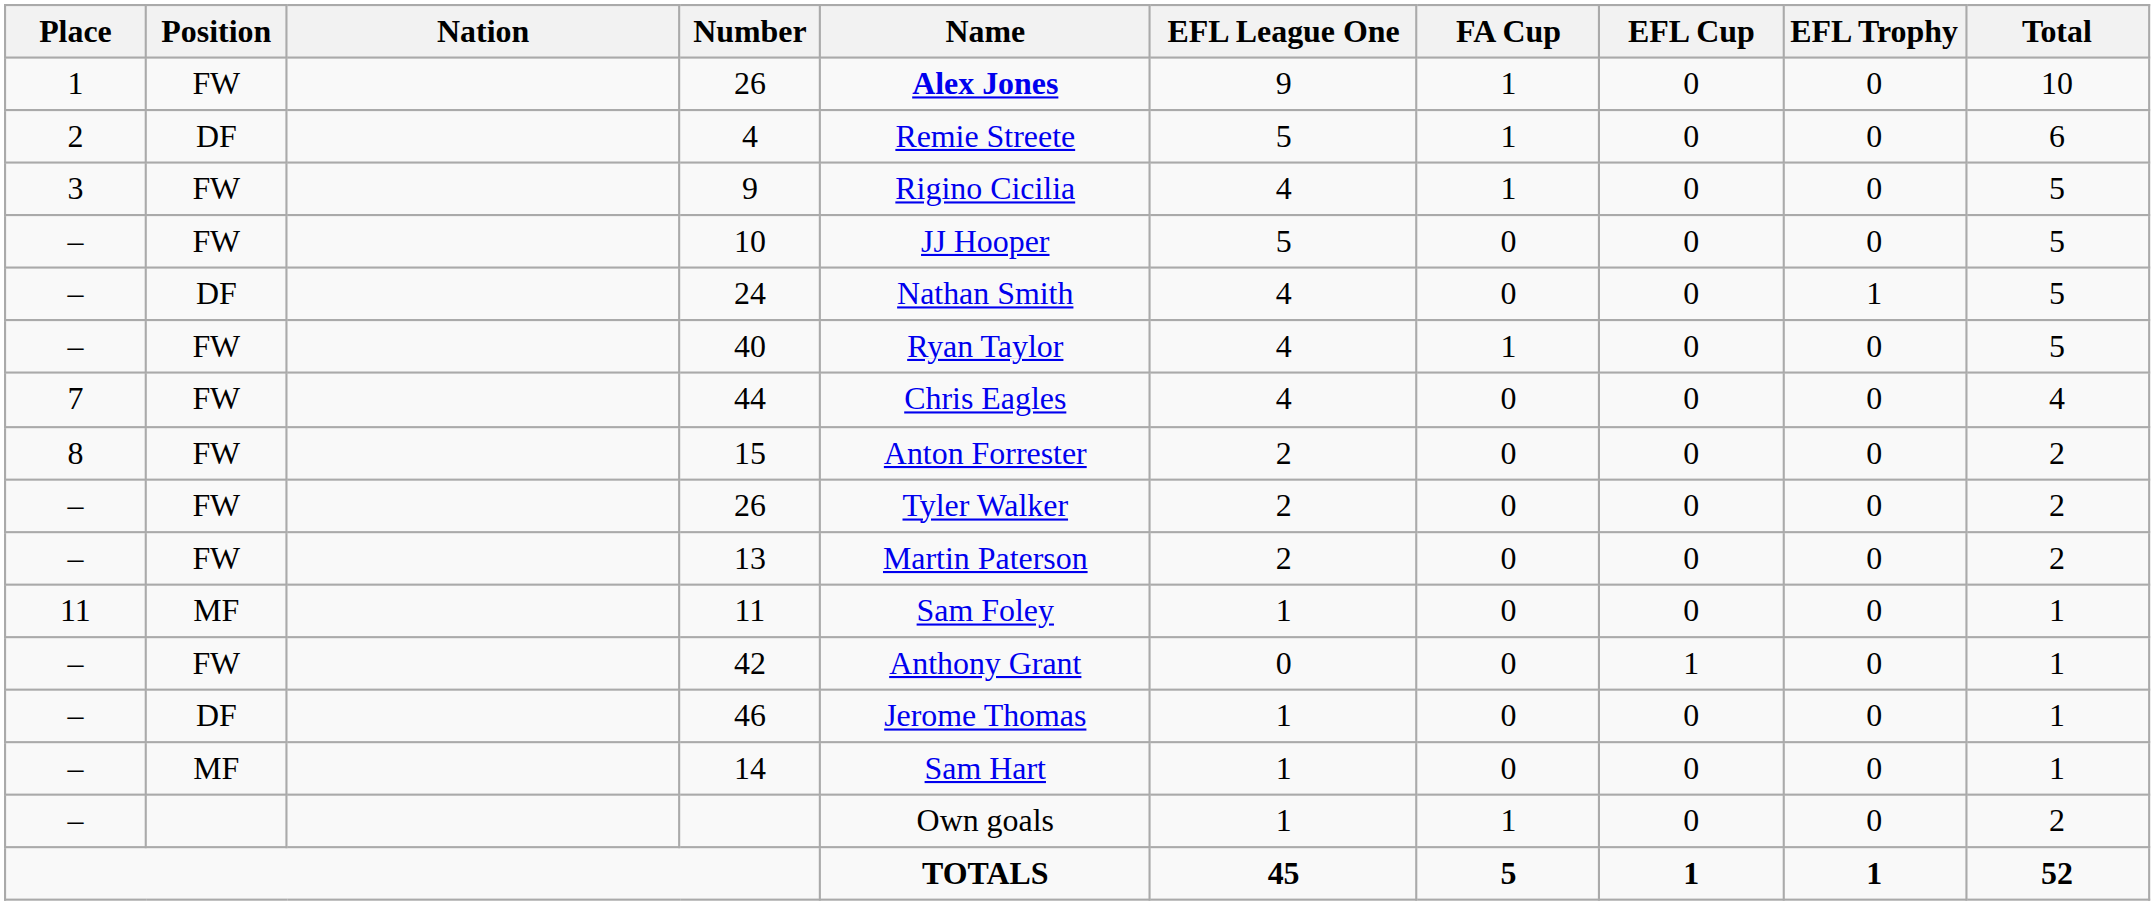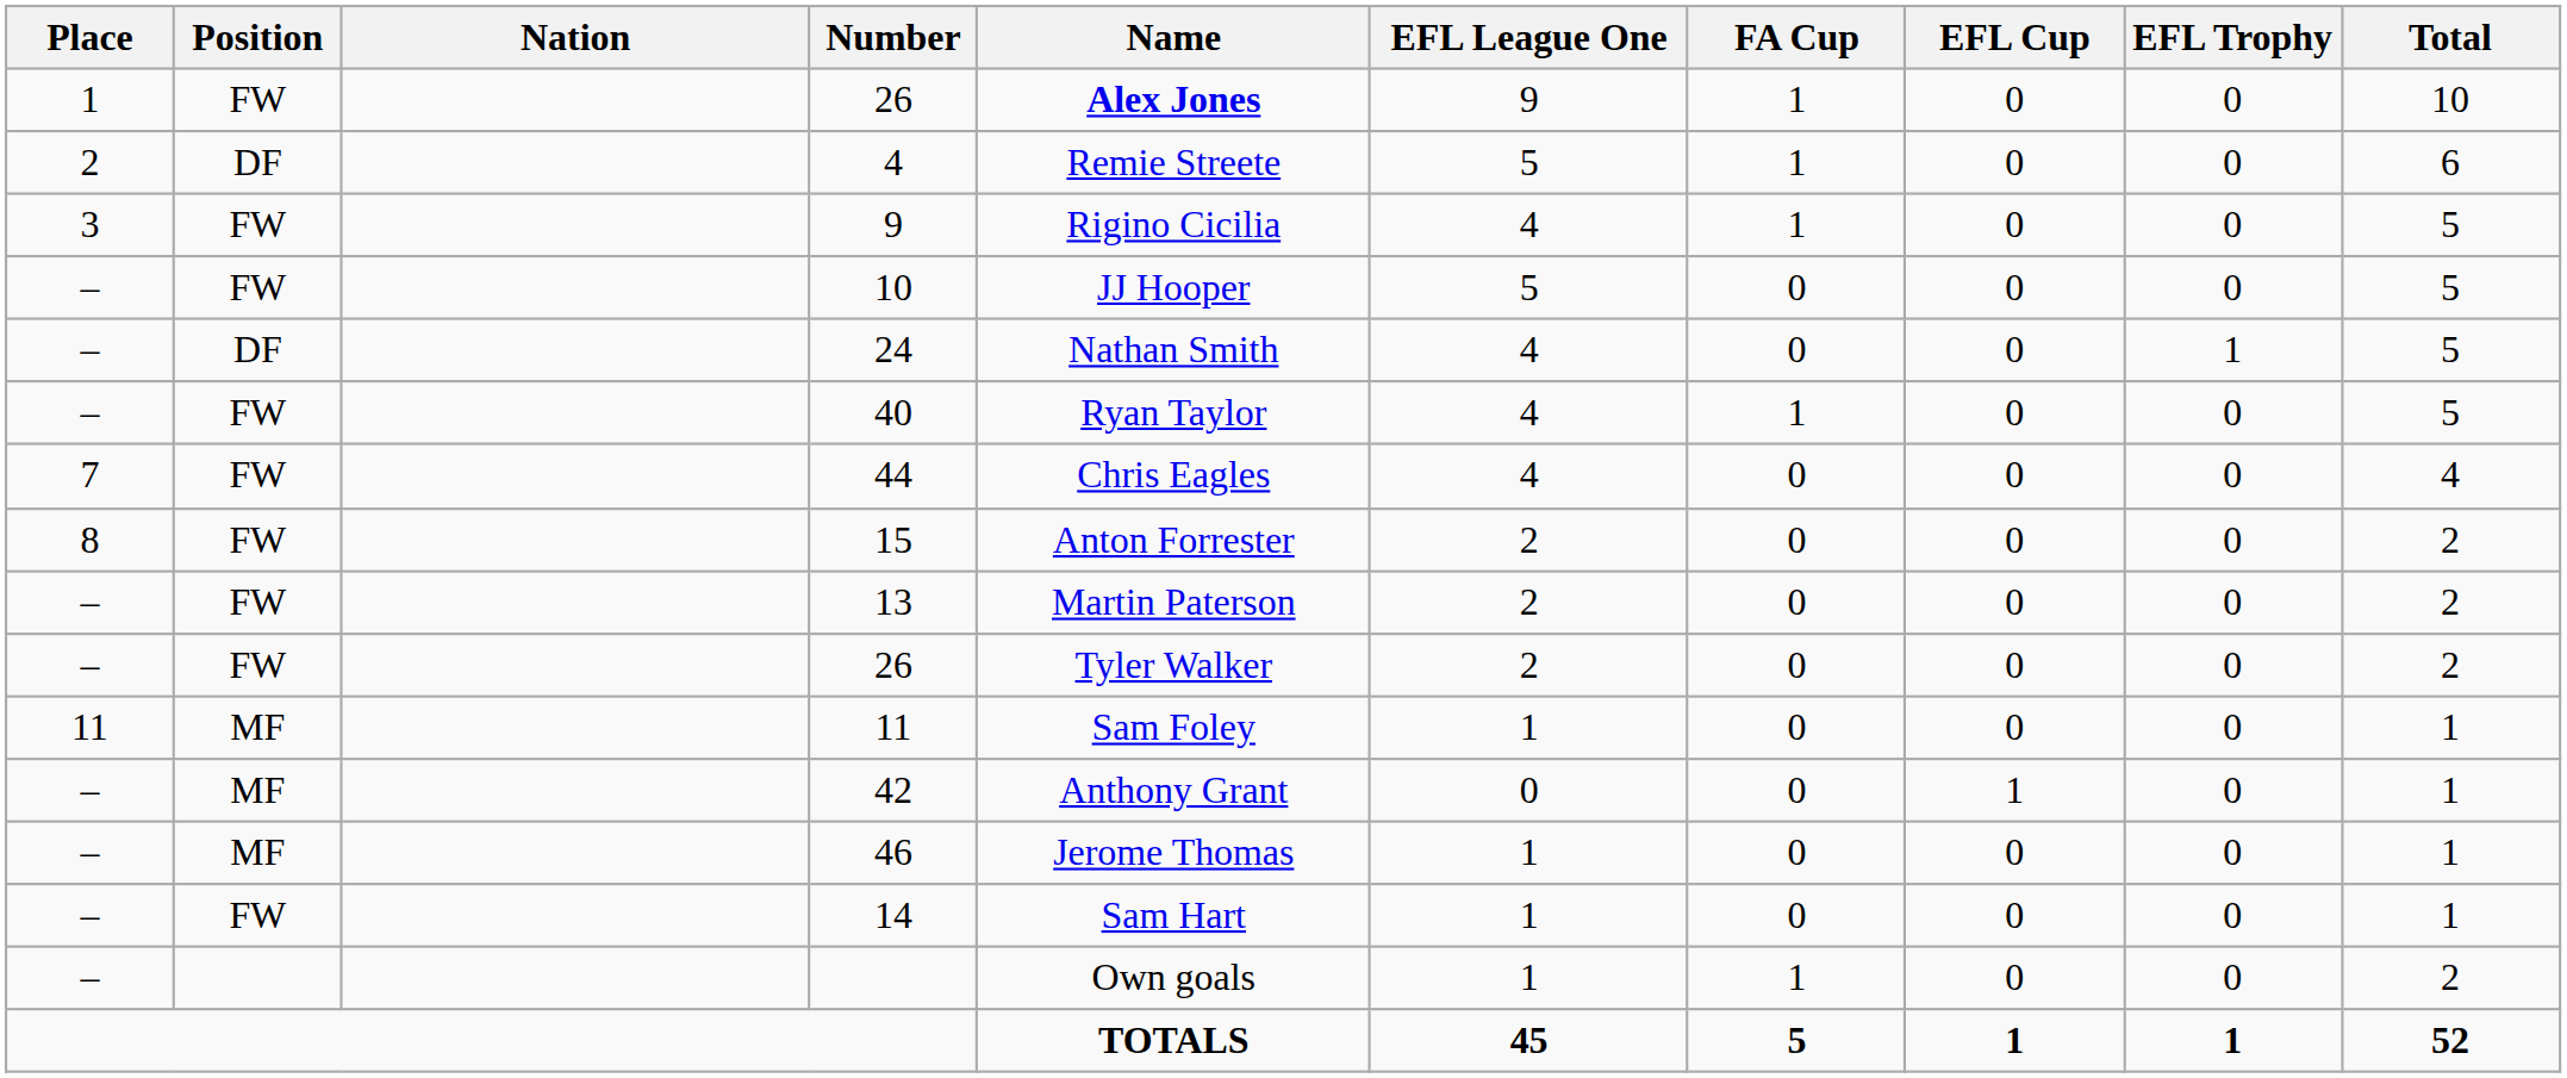rows swapped: 13 <-> – / 26
42 | Position: FW -> MF
46 | Position: DF -> MF
14 | Position: MF -> FW
